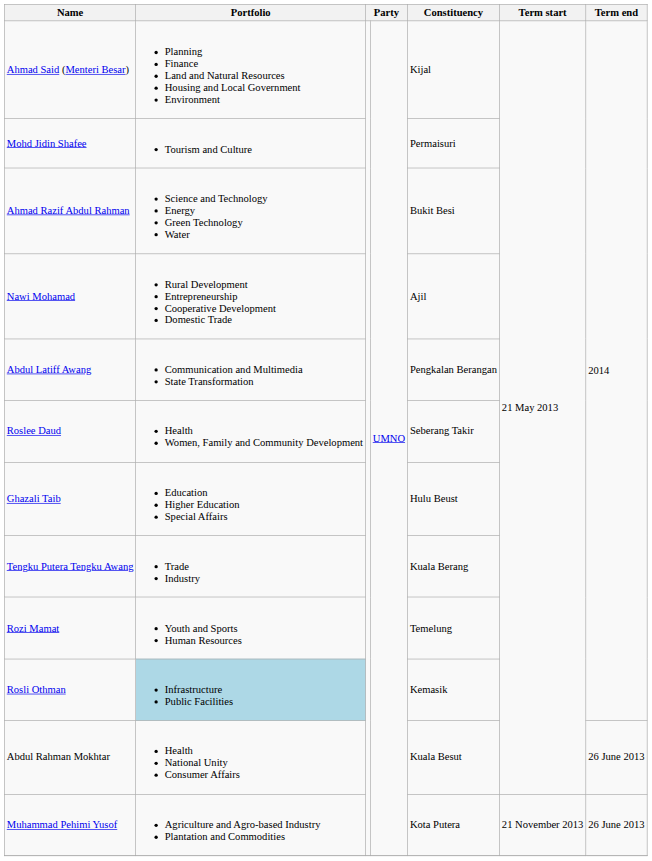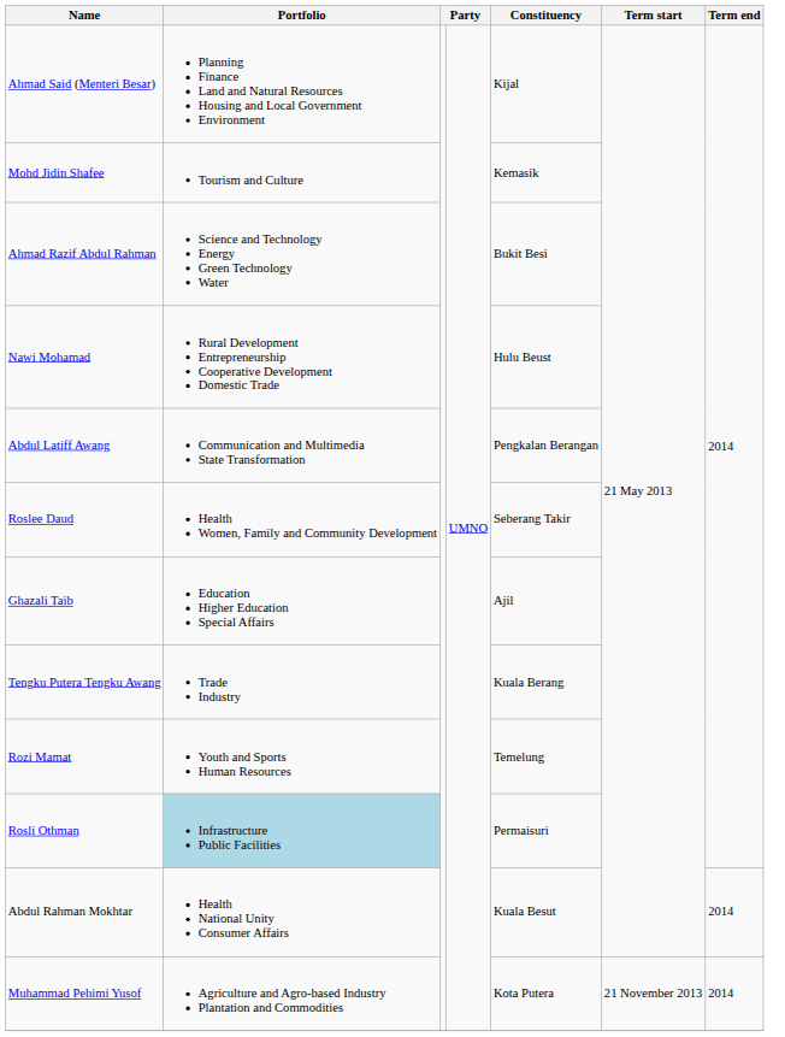Mohd Jidin Shafee | Constituency: Permaisuri -> Kemasik
Nawi Mohamad | Constituency: Ajil -> Hulu Beust
Ghazali Taib | Constituency: Hulu Beust -> Ajil
Rosli Othman | Constituency: Kemasik -> Permaisuri
Abdul Rahman Mokhtar | Term end: 26 June 2013 -> 2014
Muhammad Pehimi Yusof | Term end: 26 June 2013 -> 2014
